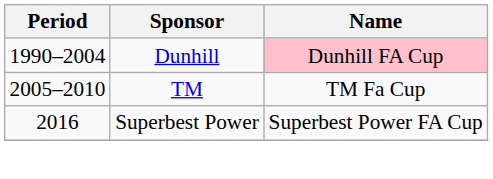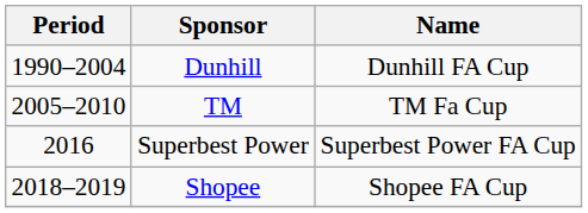Dunhill | Name: pink background -> no background
+ row: 2018–2019 | Shopee | Shopee FA Cup
